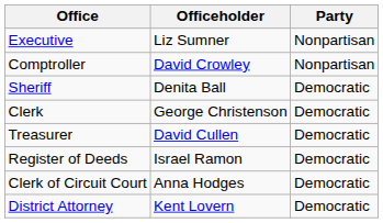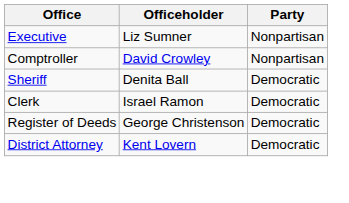Clerk | Officeholder: George Christenson -> Israel Ramon
- row: Treasurer | David Cullen | Democratic
Register of Deeds | Officeholder: Israel Ramon -> George Christenson
- row: Clerk of Circuit Court | Anna Hodges | Democratic
